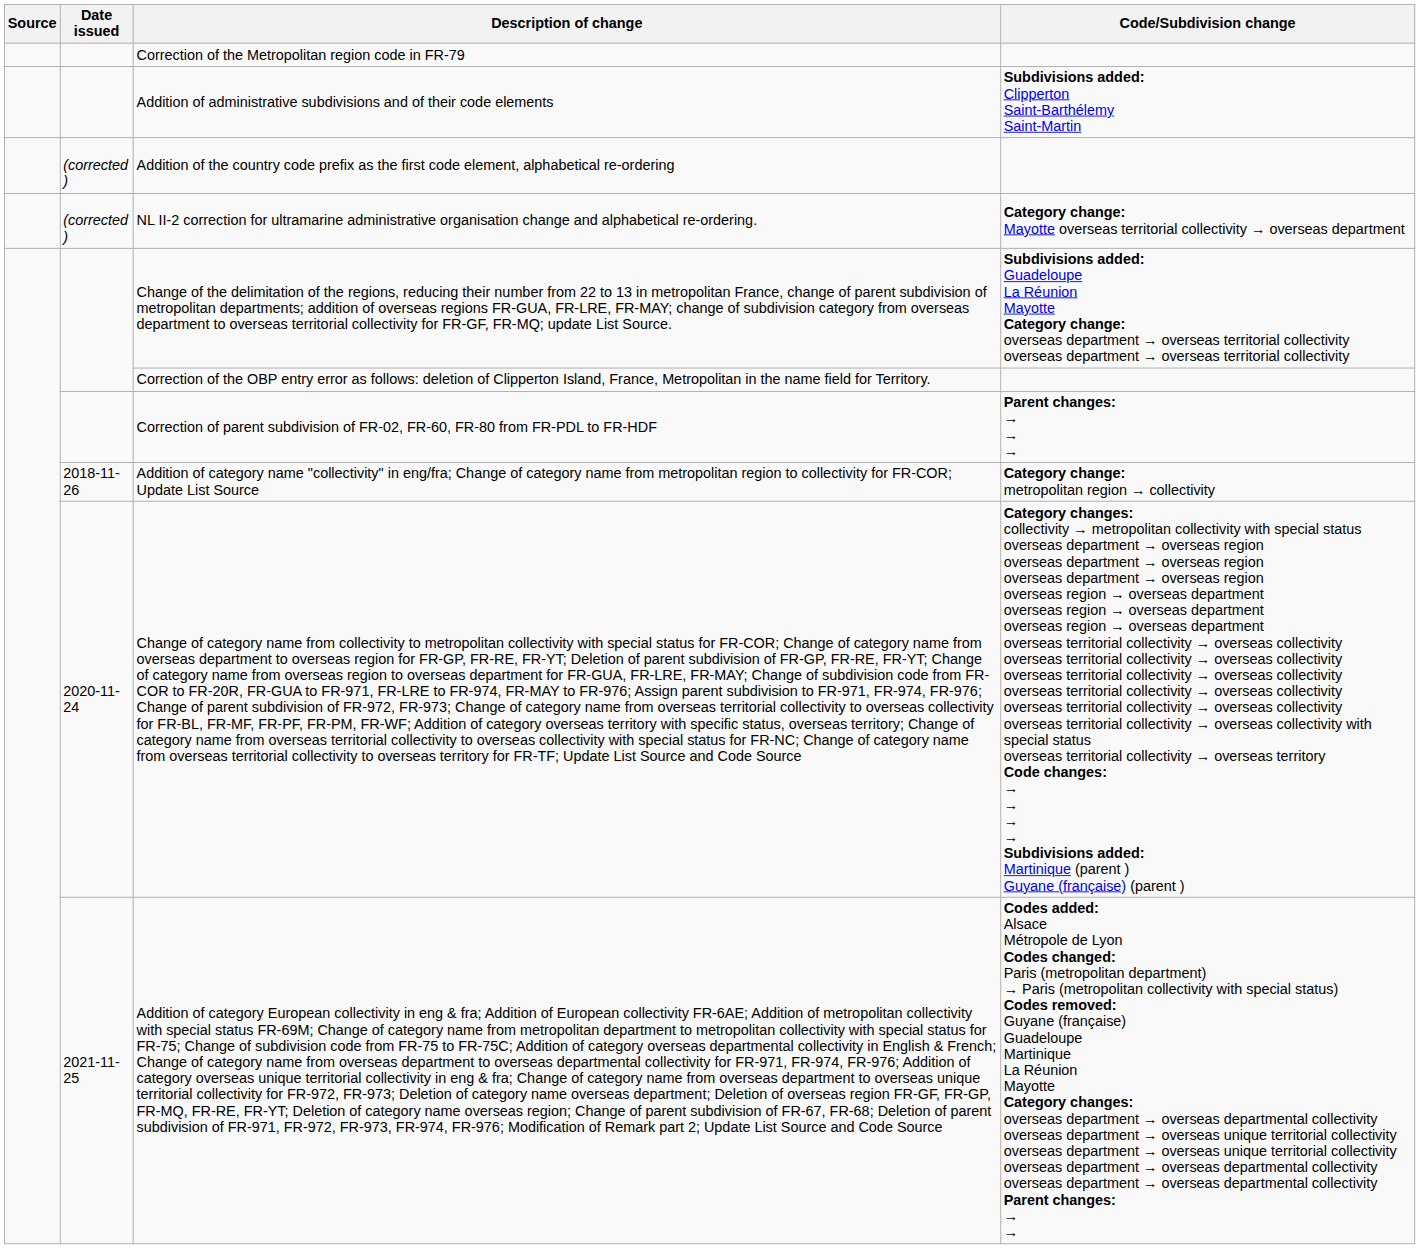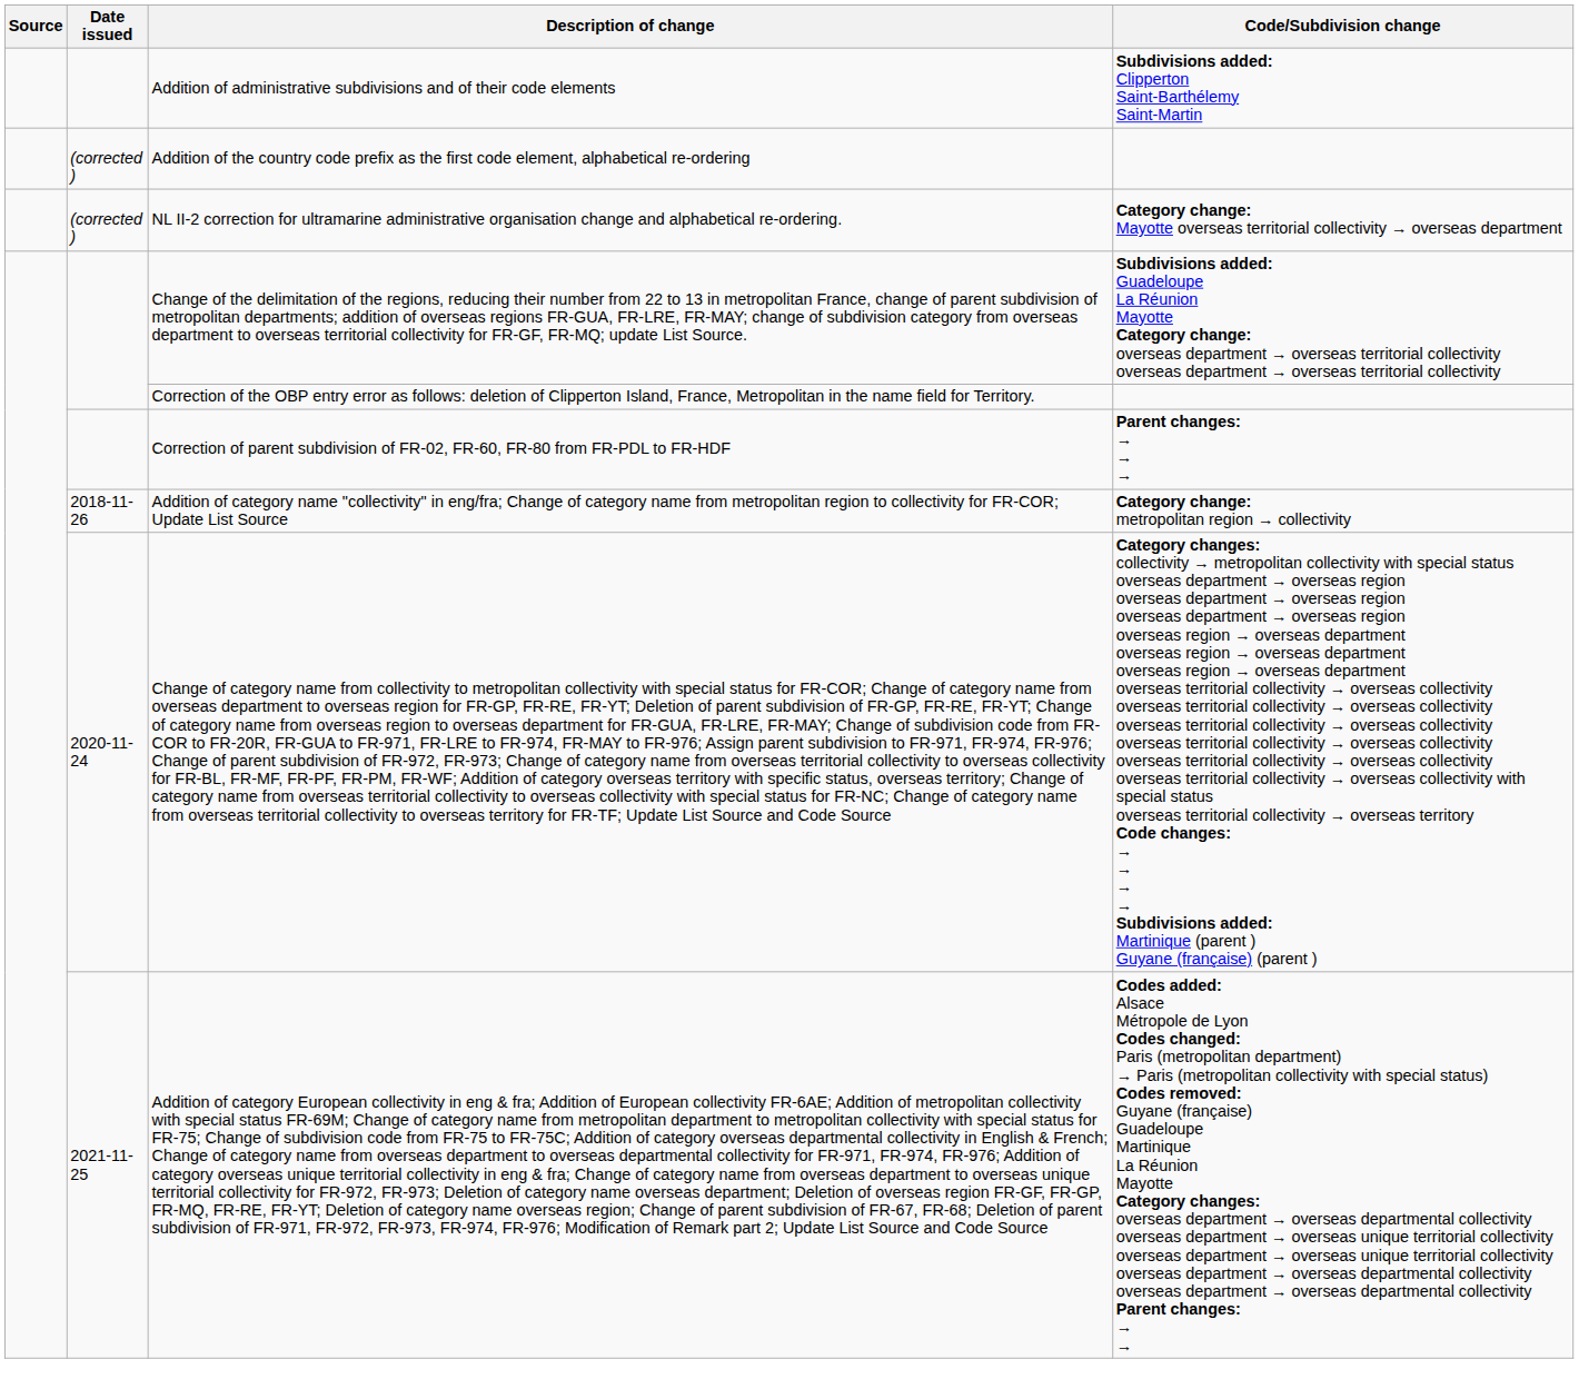- row: Correction of the Metropolitan region code in FR-79
